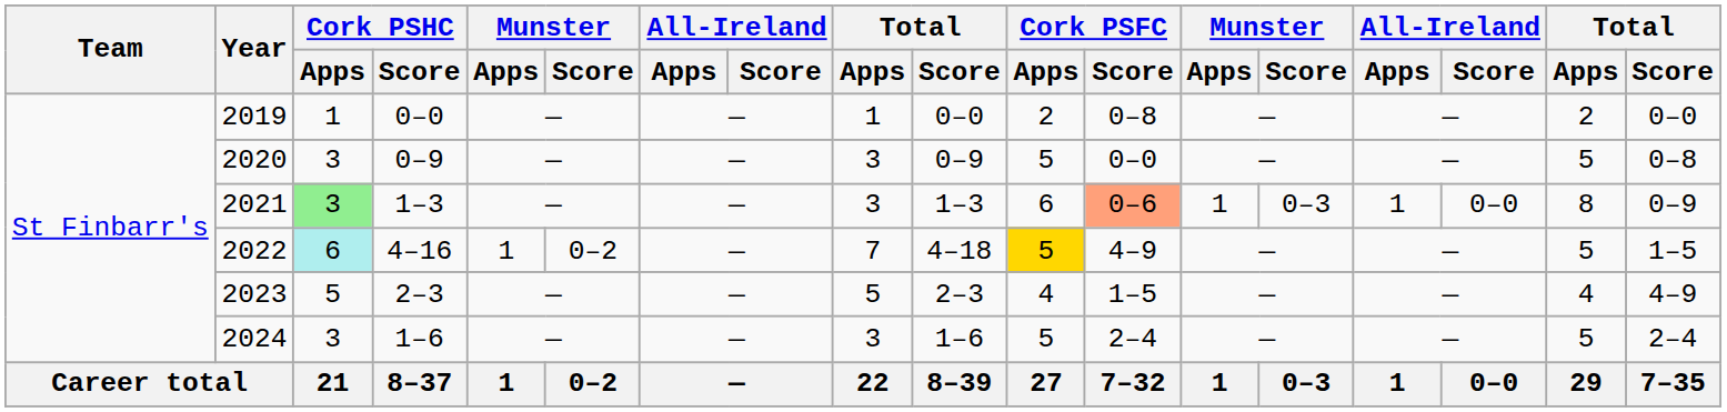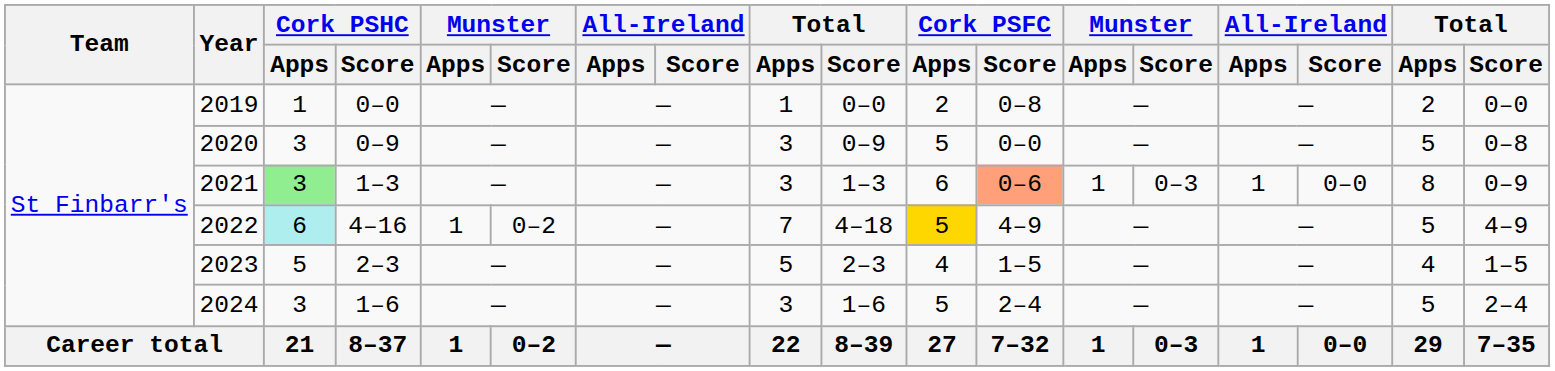2022 | column 18: 1–5 -> 4–9
2023 | column 18: 4–9 -> 1–5
